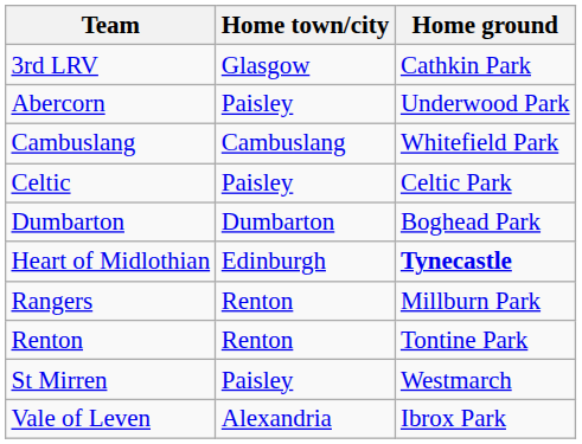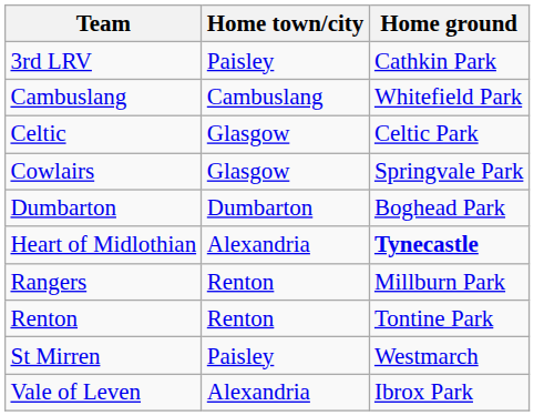3rd LRV | Home town/city: Glasgow -> Paisley
- row: Abercorn | Paisley | Underwood Park
Celtic | Home town/city: Paisley -> Glasgow
+ row: Cowlairs | Glasgow | Springvale Park
Heart of Midlothian | Home town/city: Edinburgh -> Alexandria
